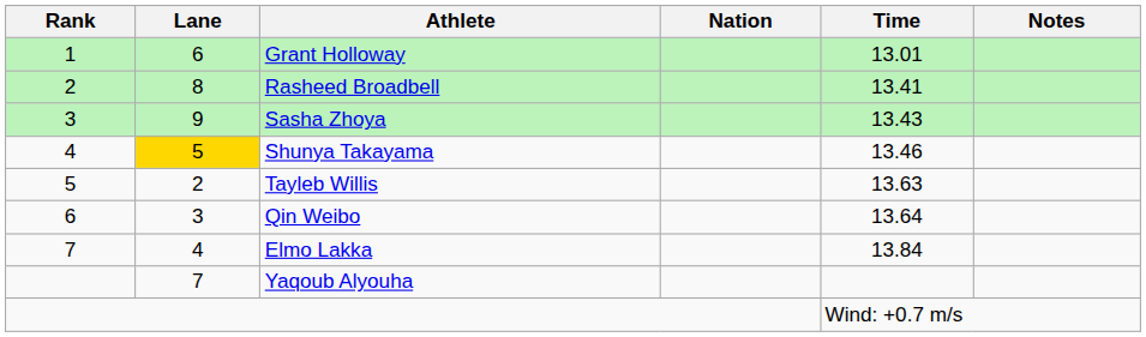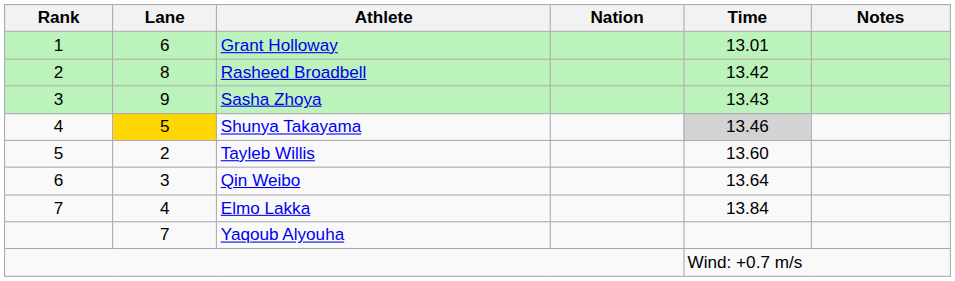Rasheed Broadbell | Time: 13.41 -> 13.42
Shunya Takayama | Time: no background -> lightgrey background
Tayleb Willis | Time: 13.63 -> 13.60
